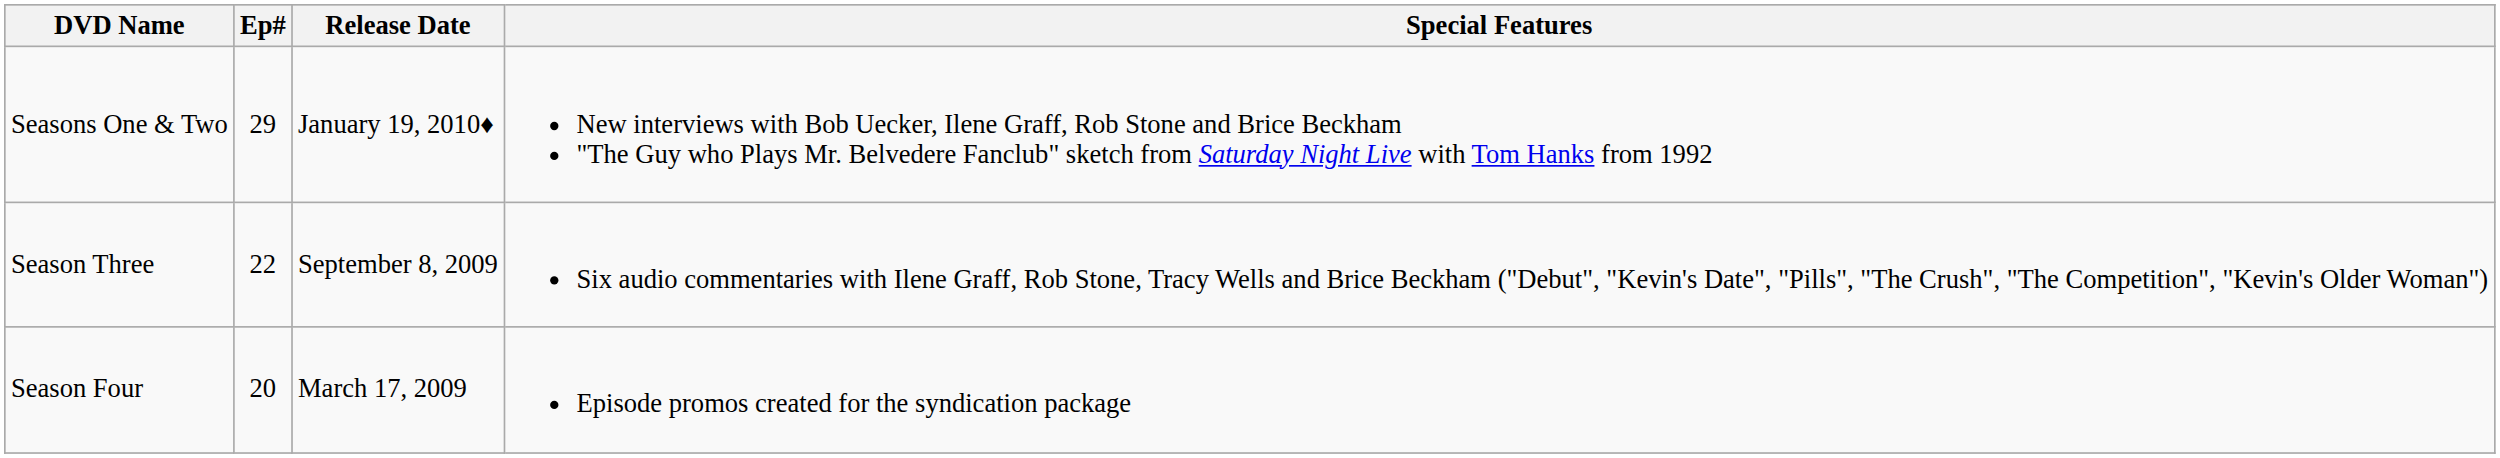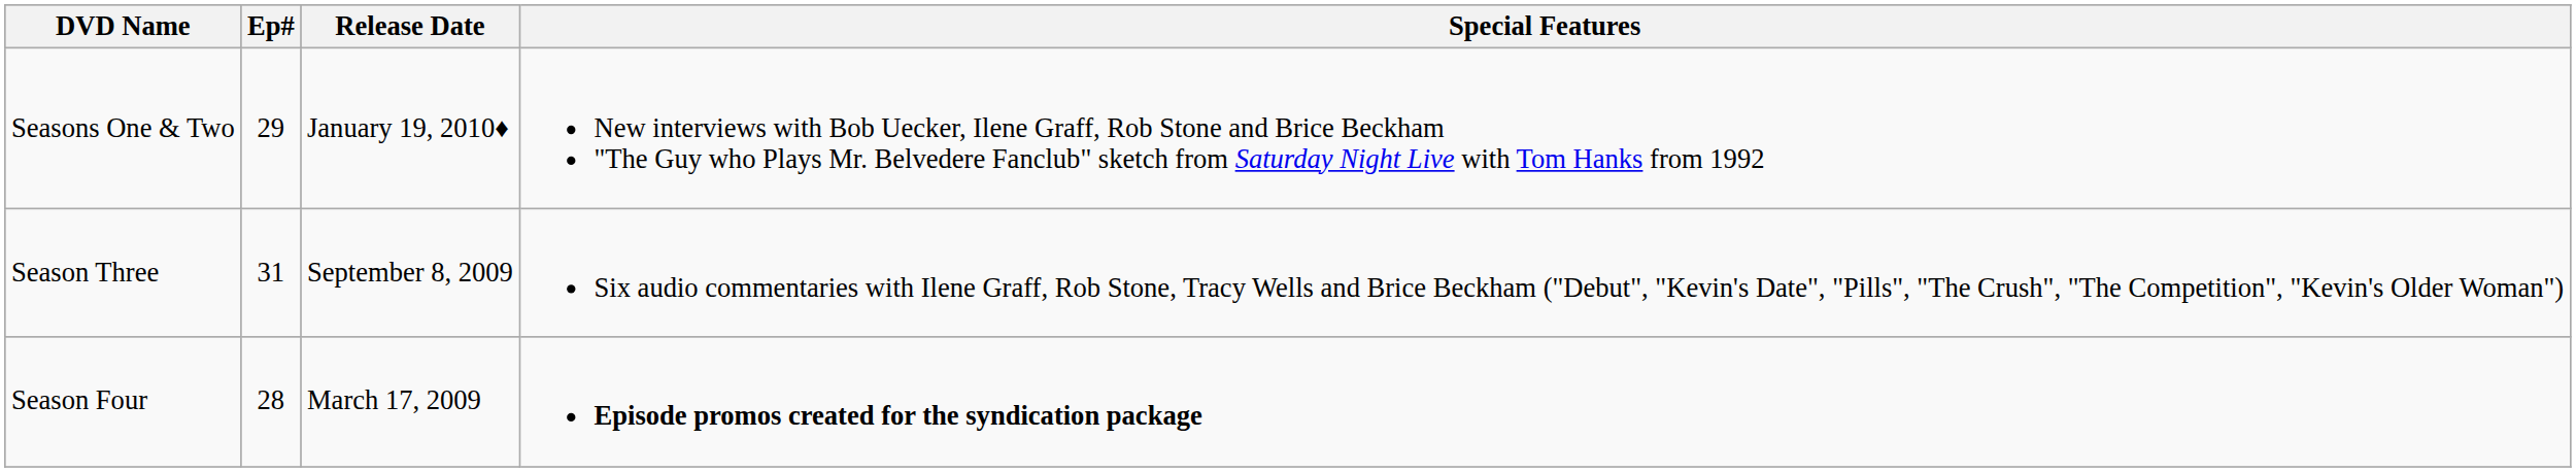Season Three | Ep#: 22 -> 31
Season Four | Ep#: 20 -> 28
Season Four | Special Features: normal -> bold
